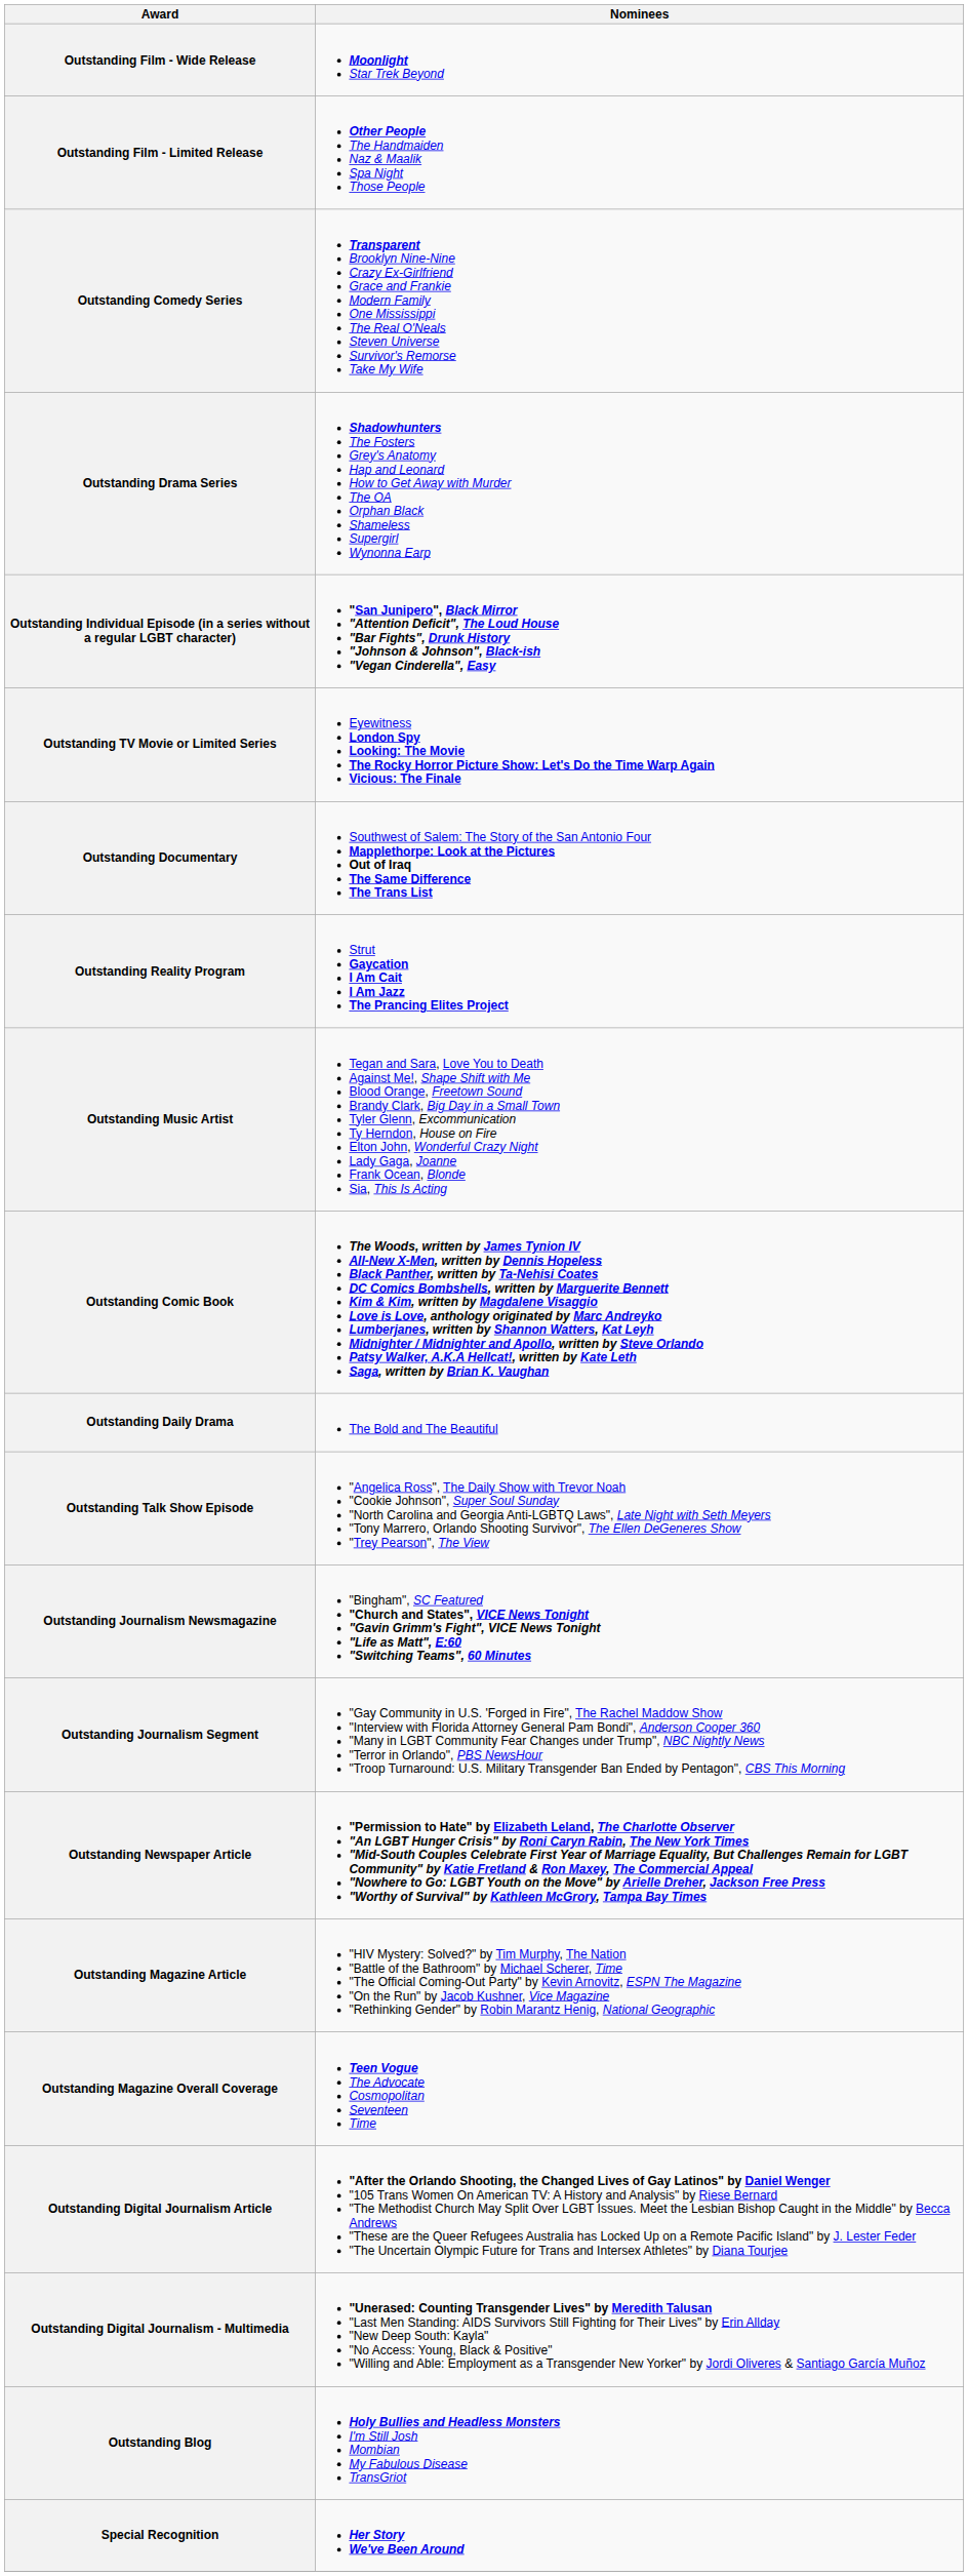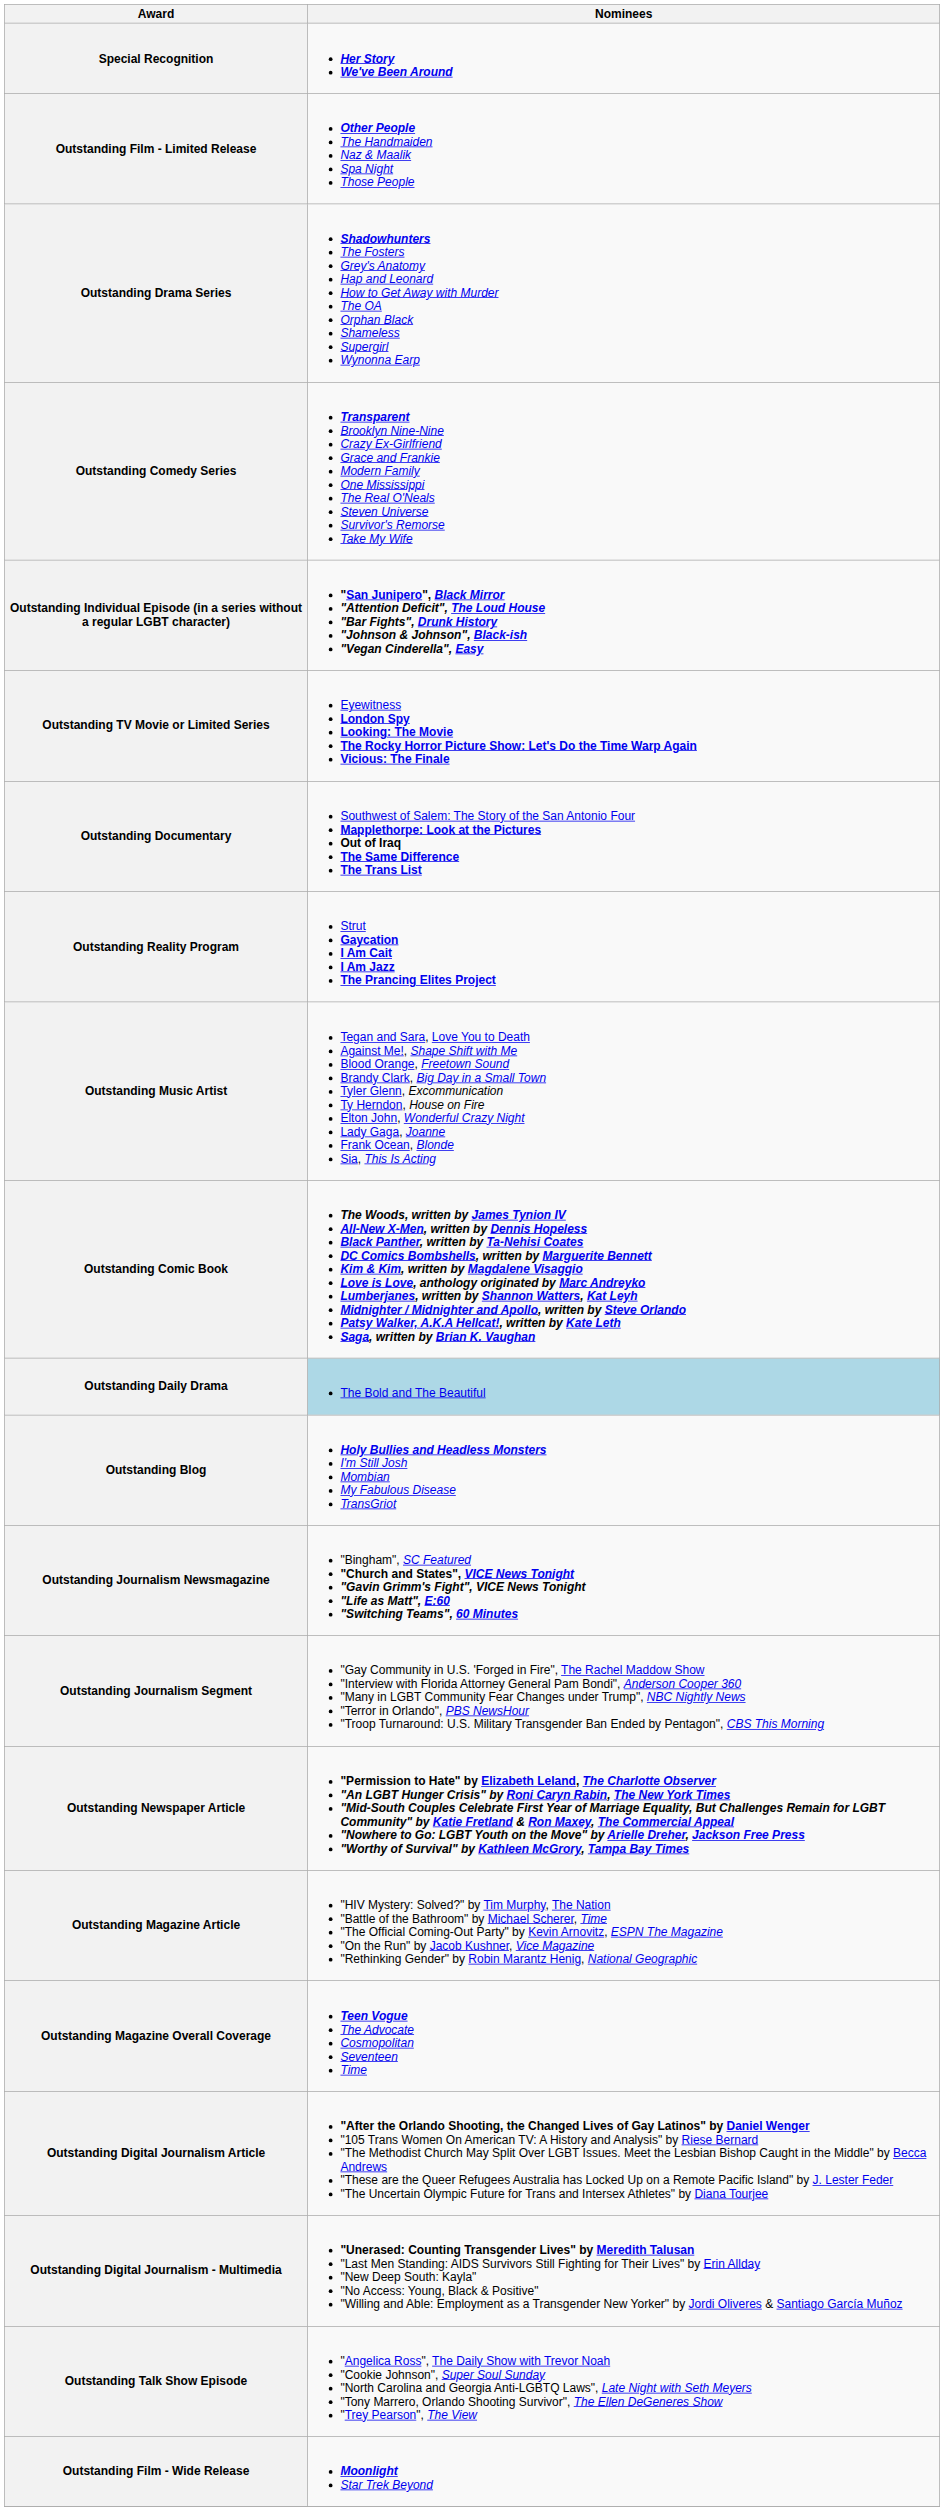rows swapped: Outstanding Film - Wide Release <-> Special Recognition
rows swapped: Outstanding Comedy Series <-> Outstanding Drama Series
Outstanding Daily Drama | Nominees: no background -> lightblue background
rows swapped: Outstanding Talk Show Episode <-> Outstanding Blog
